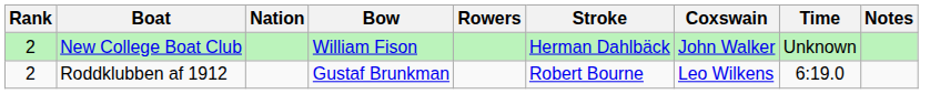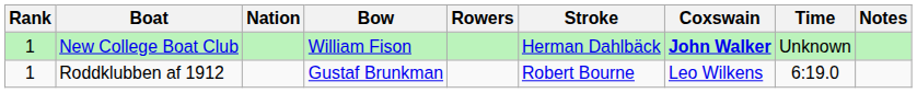New College Boat Club | Rank: 2 -> 1
New College Boat Club | Coxswain: normal -> bold
Roddklubben af 1912 | Rank: 2 -> 1
